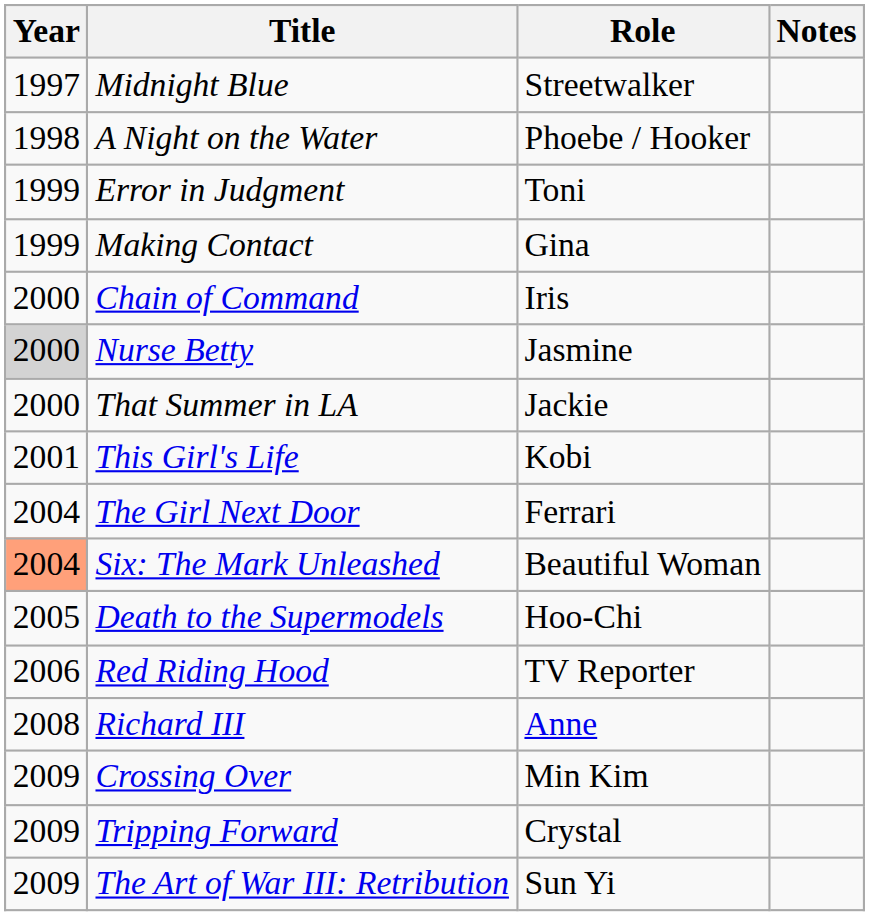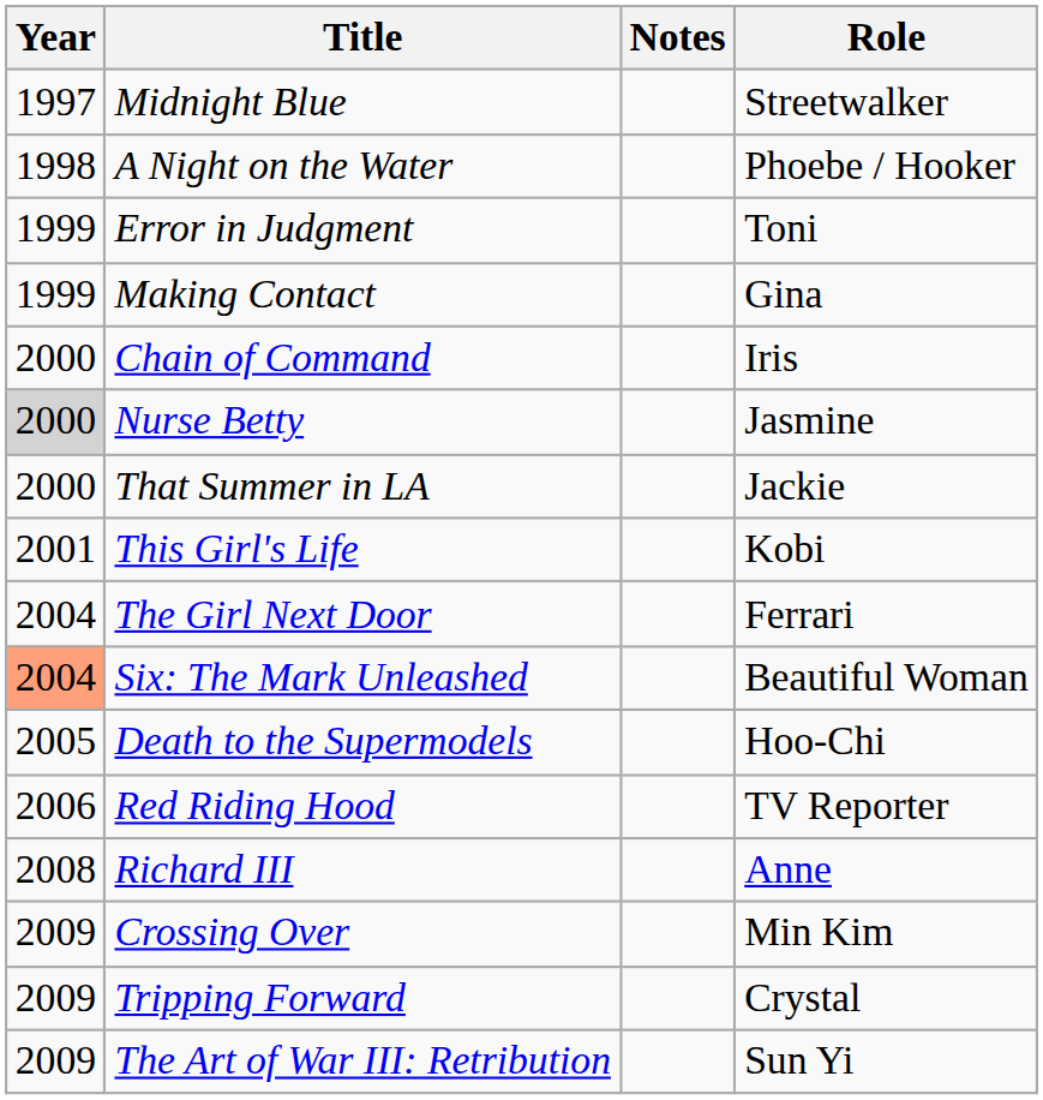columns swapped: Role <-> Notes
